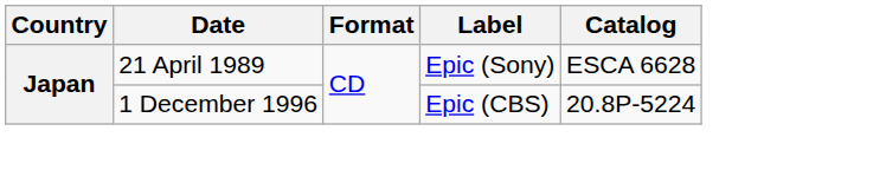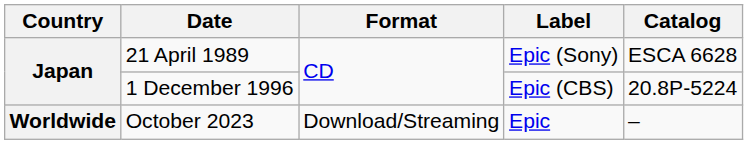+ row: Worldwide | October 2023 | Download/Streaming | Epic | –
